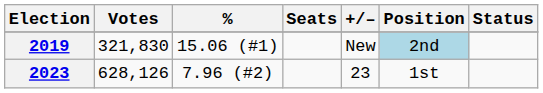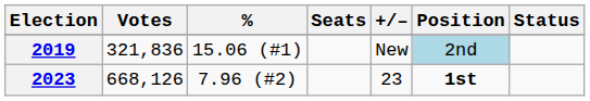2019 | Votes: 321,830 -> 321,836
2023 | Votes: 628,126 -> 668,126
2023 | Position: normal -> bold
